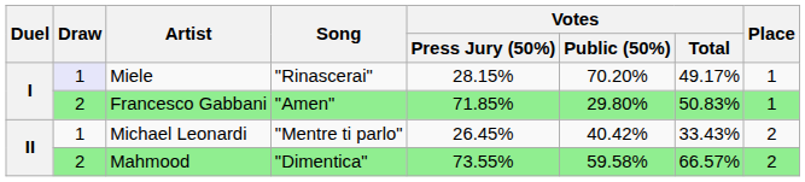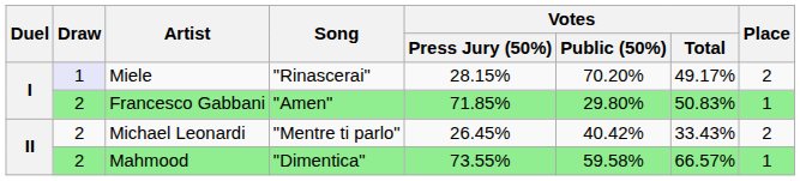Miele | Place: 1 -> 2
Michael Leonardi | Draw: 1 -> 2
Mahmood | Place: 2 -> 1
